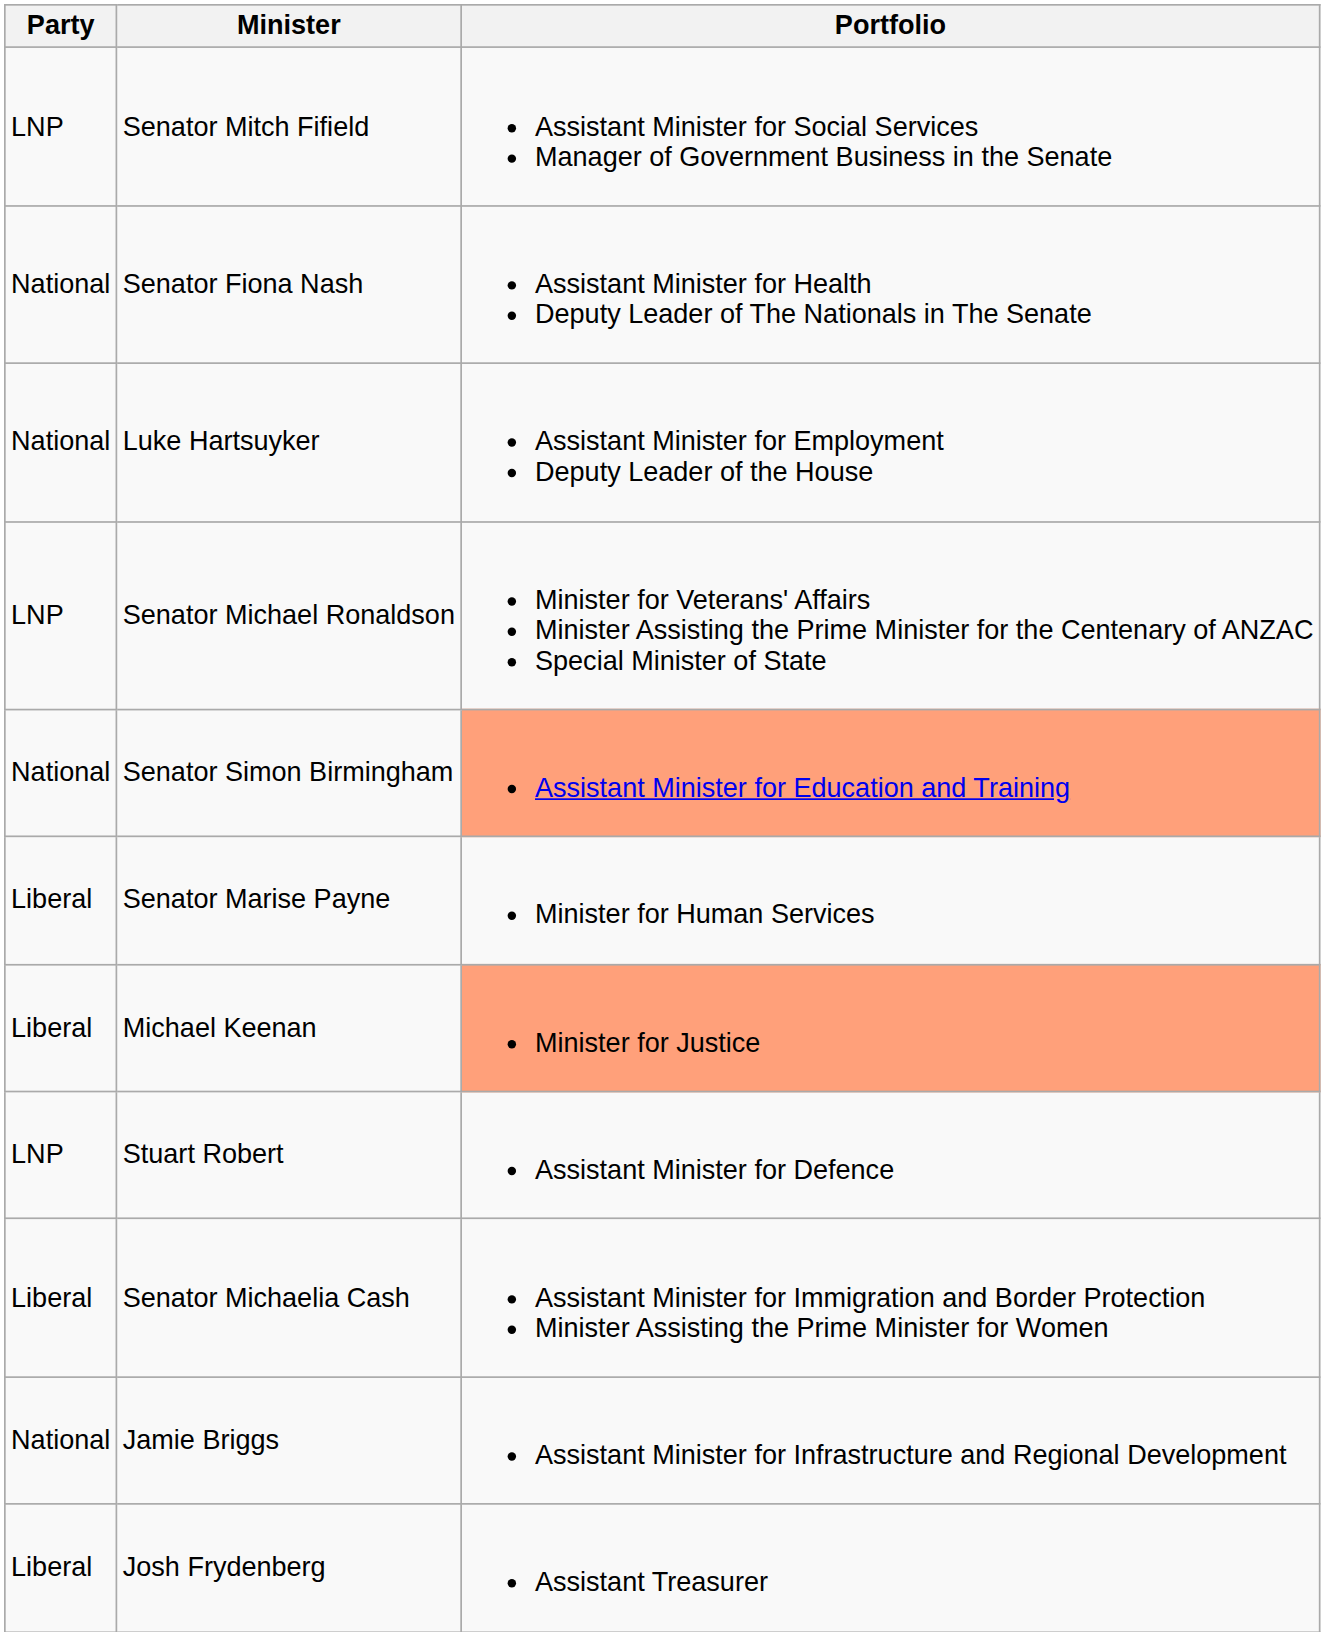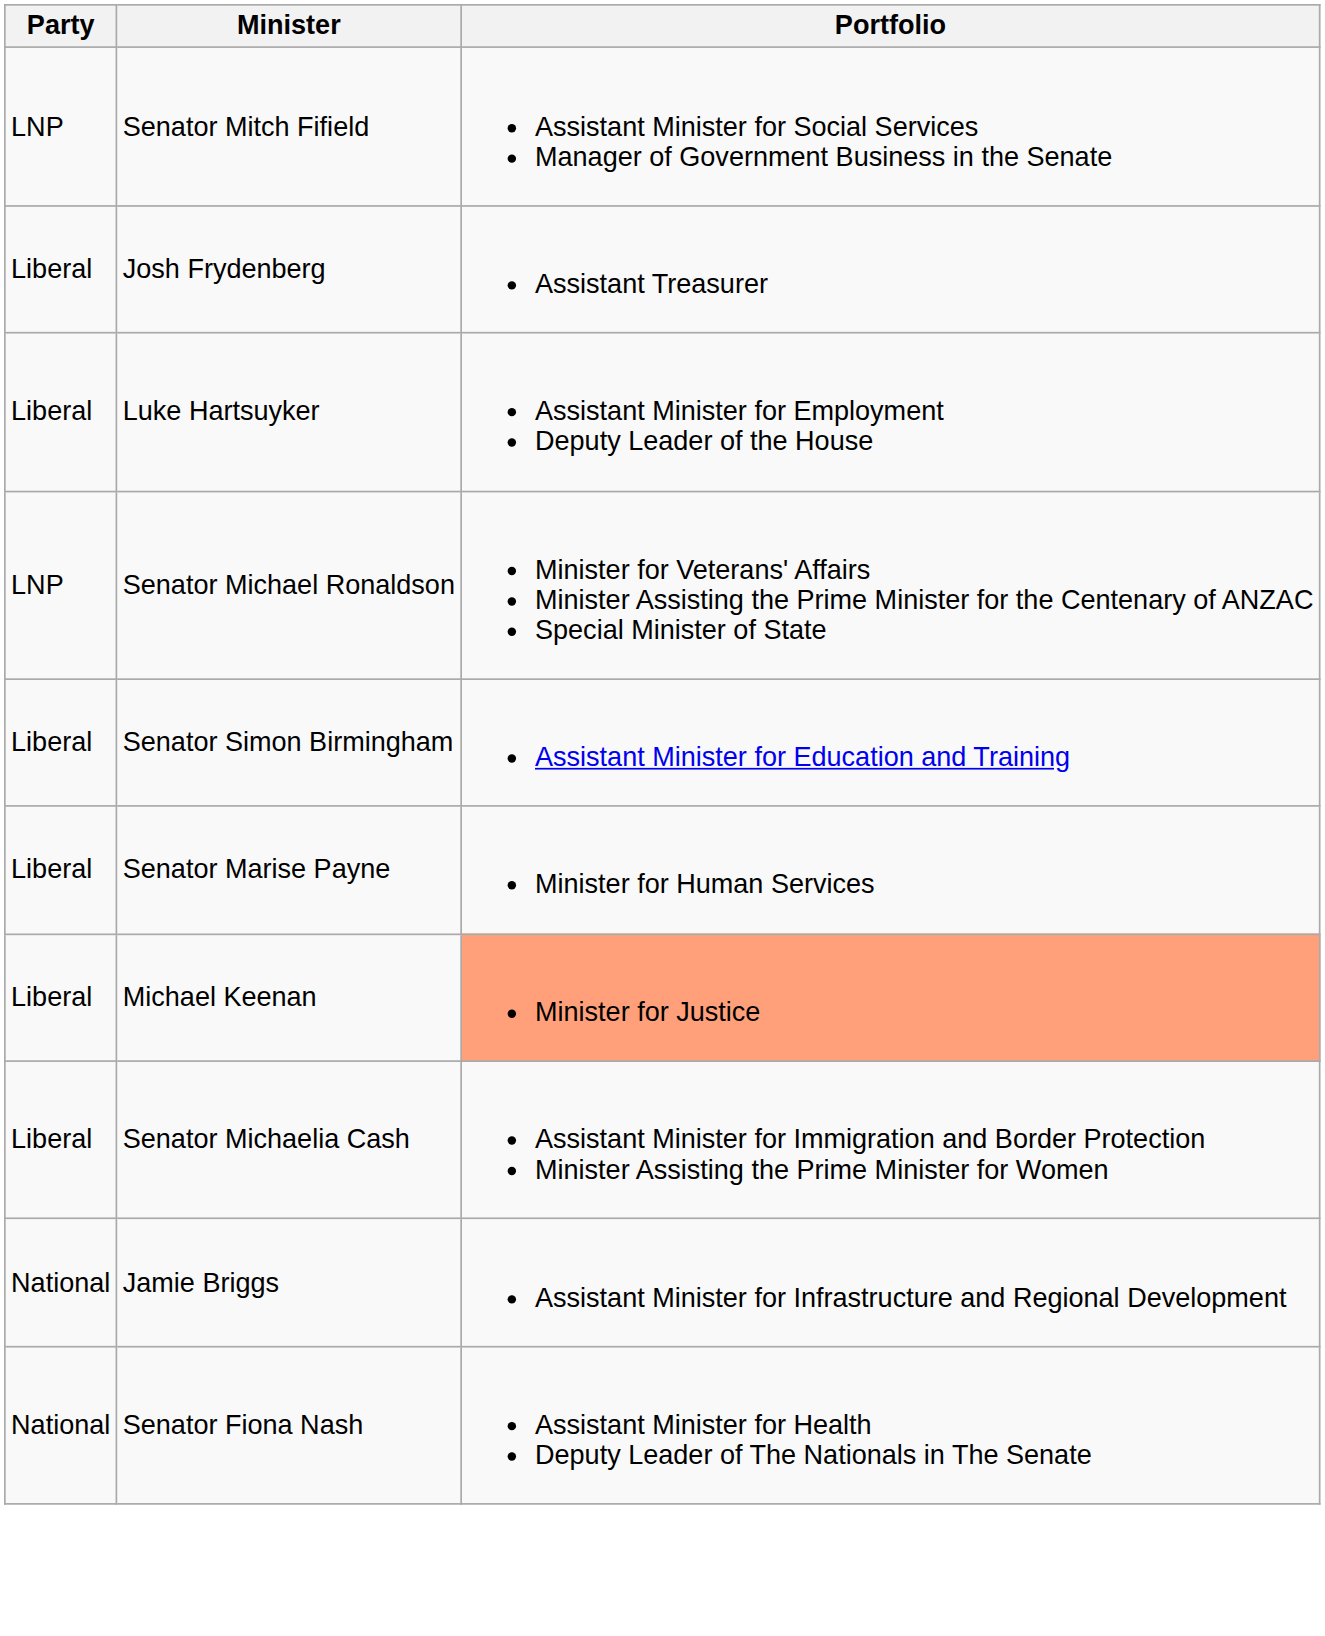rows swapped: Senator Fiona Nash <-> Josh Frydenberg
Luke Hartsuyker | Party: National -> Liberal
Senator Simon Birmingham | Party: National -> Liberal
Senator Simon Birmingham | Portfolio: lightsalmon background -> no background
- row: LNP | Stuart Robert | Assistant Minister for Defence
